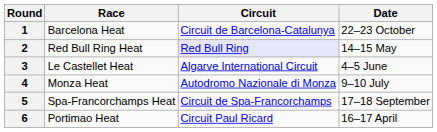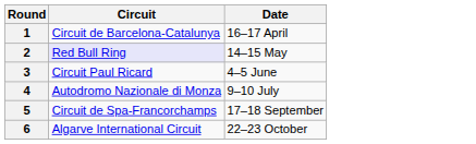- column: Race | Barcelona Heat | Red Bull Ring Heat | Le Castellet Heat | Monza Heat | Spa-Francorchamps Heat | Portimao Heat
1 | Date: 22–23 October -> 16–17 April
3 | Circuit: Algarve International Circuit -> Circuit Paul Ricard
6 | Circuit: Circuit Paul Ricard -> Algarve International Circuit
6 | Date: 16–17 April -> 22–23 October
